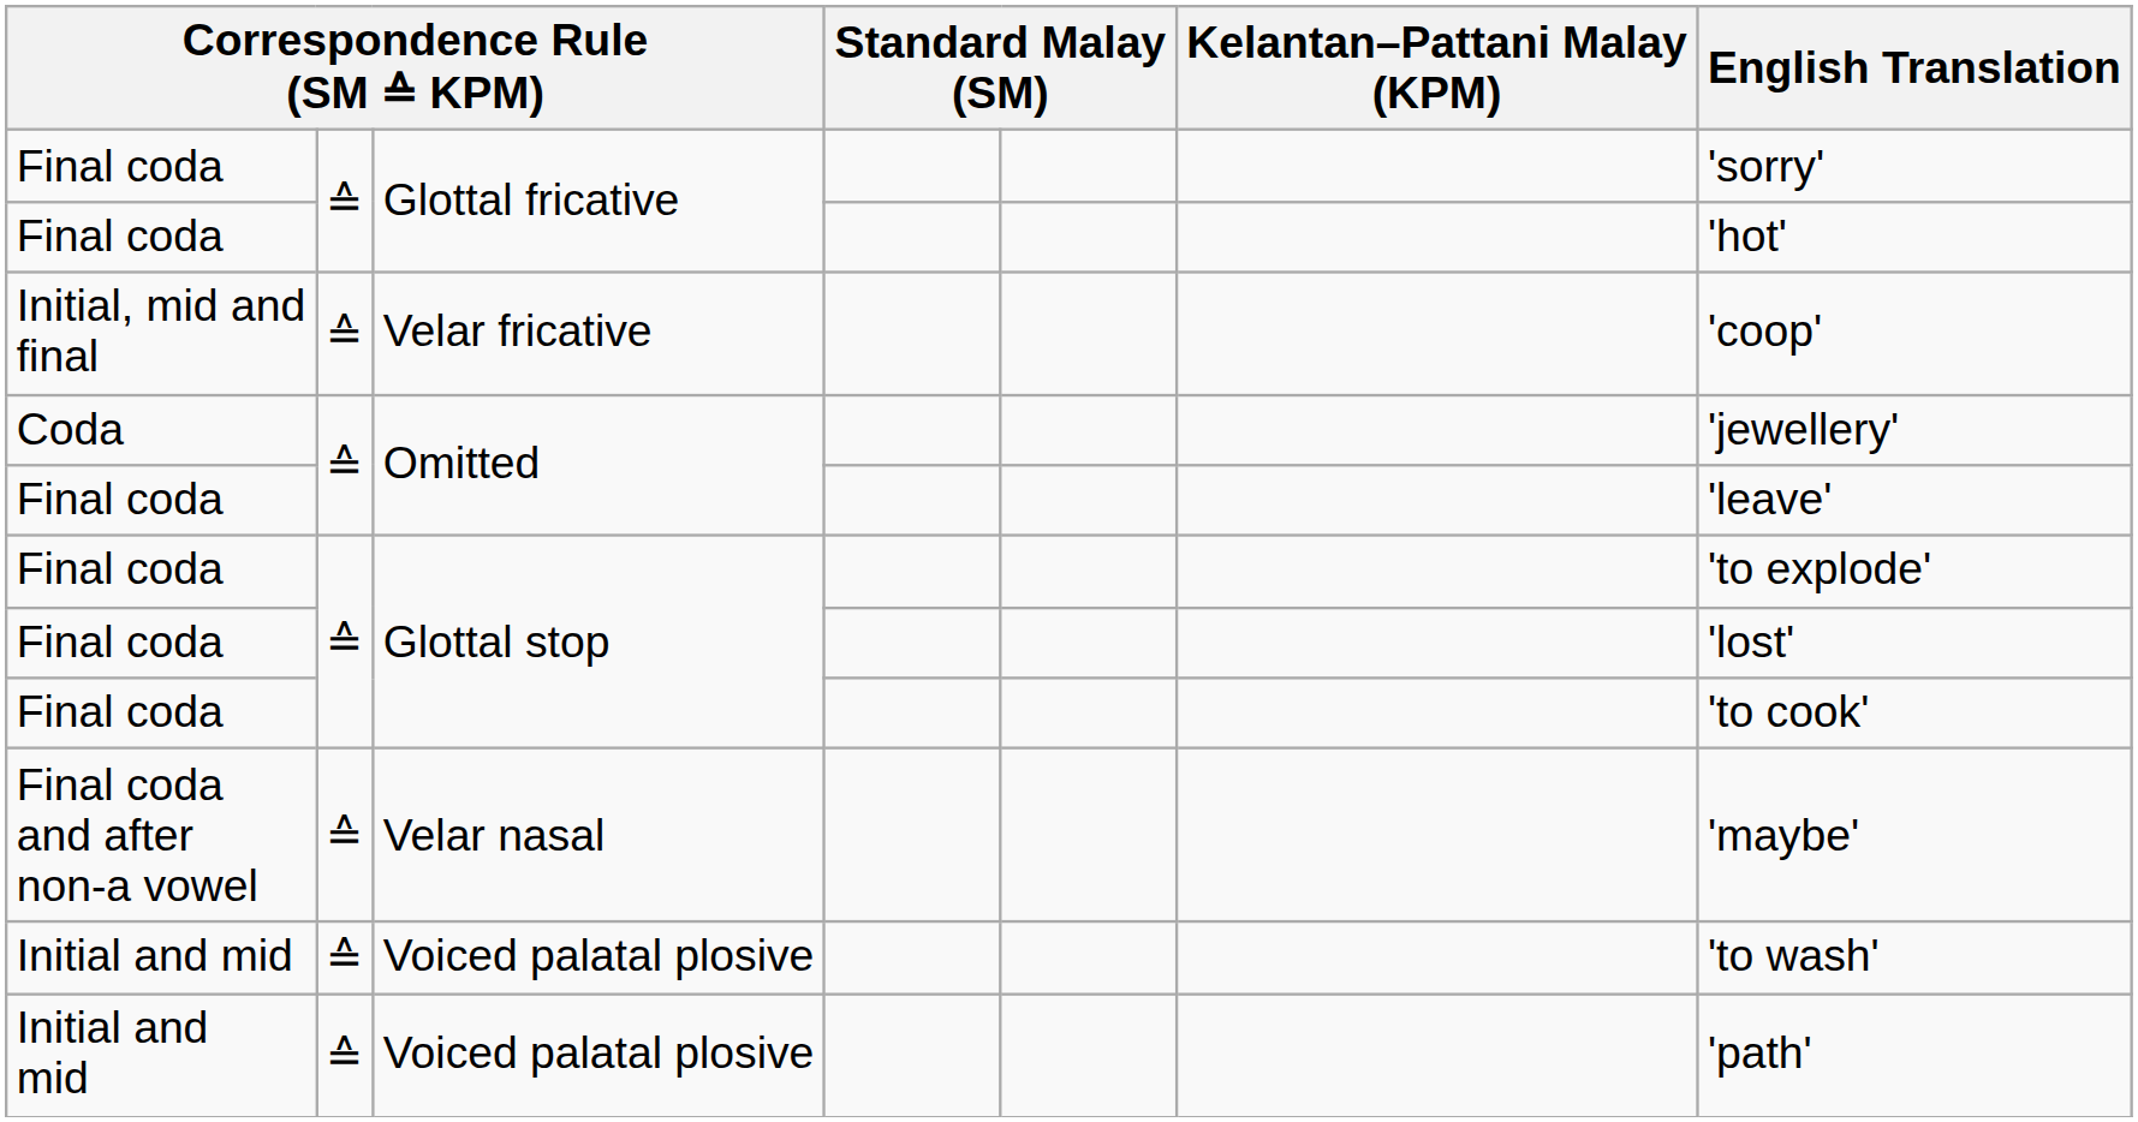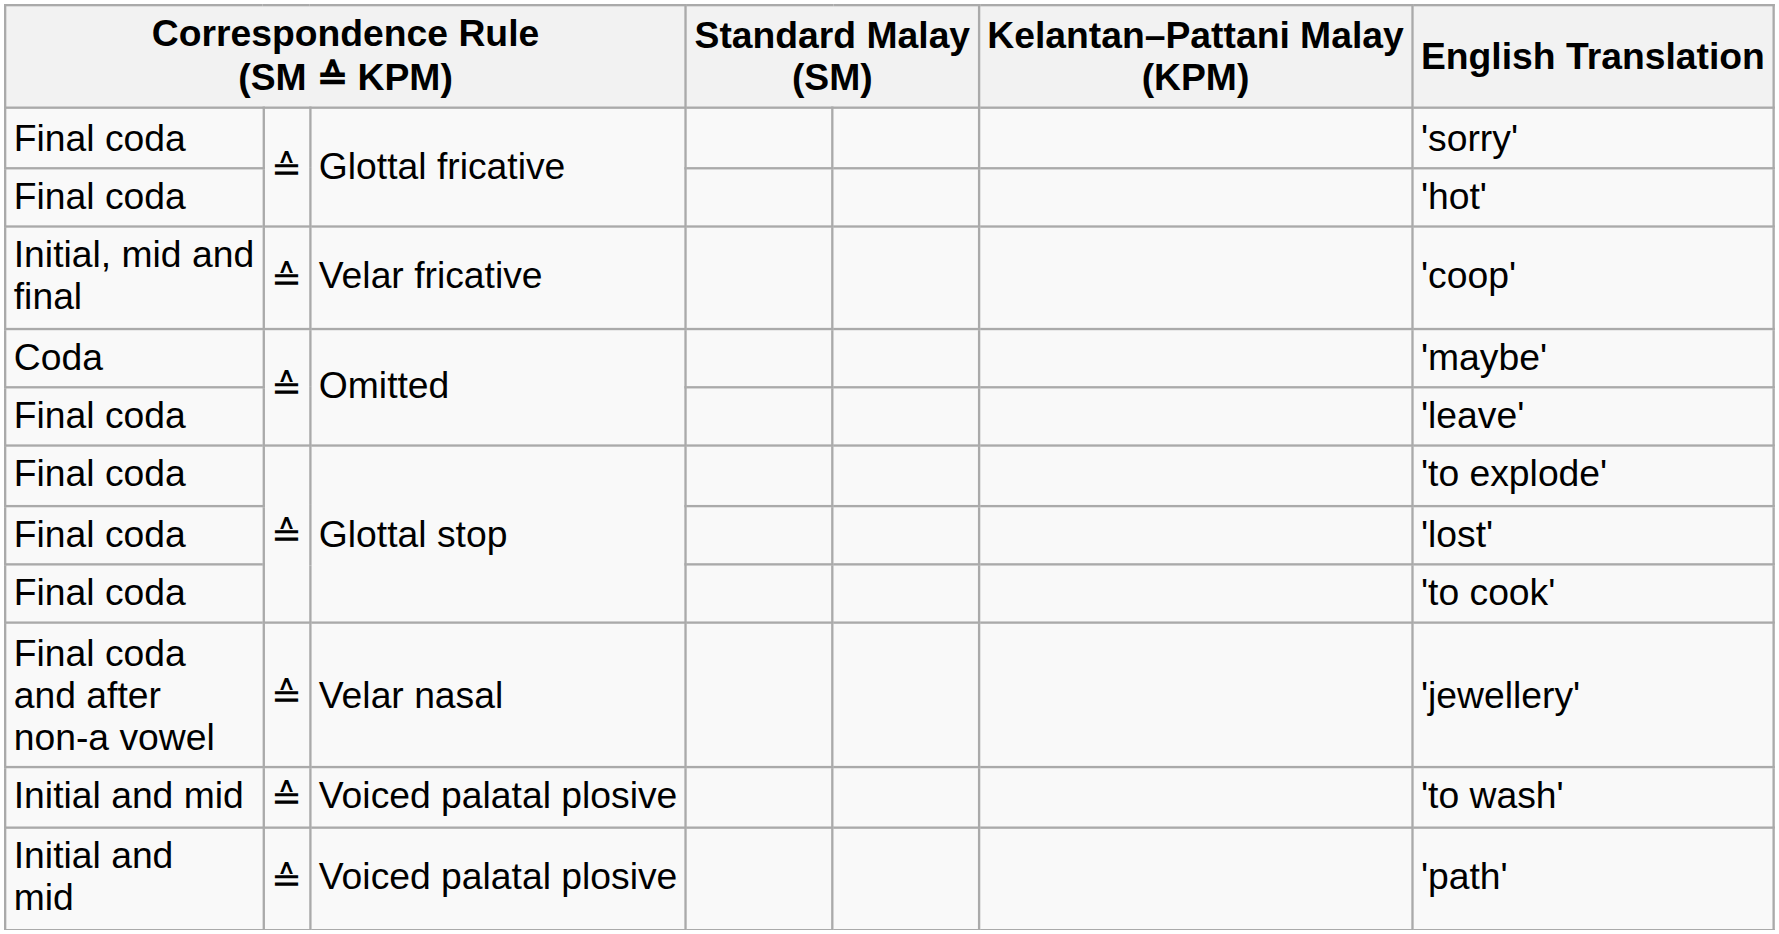Coda / Omitted | English Translation: 'jewellery' -> 'maybe'
Velar nasal | English Translation: 'maybe' -> 'jewellery'
